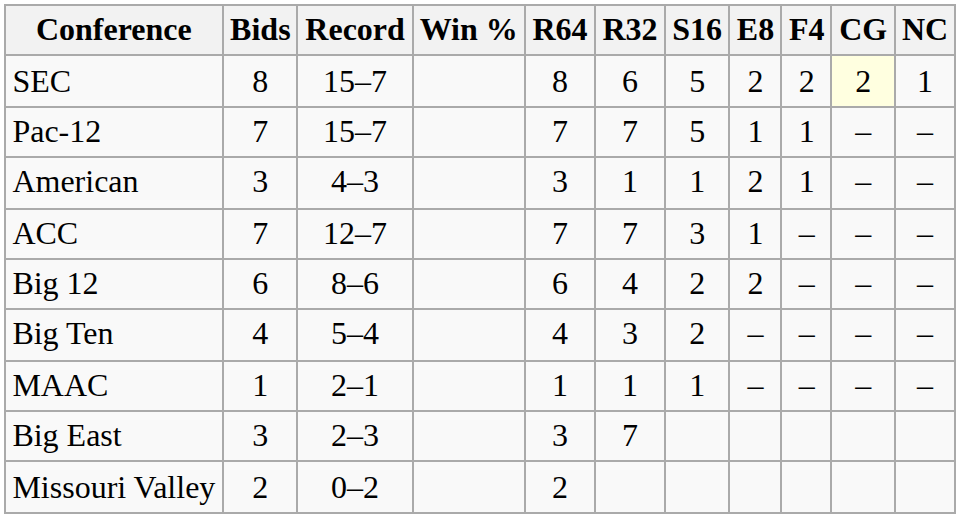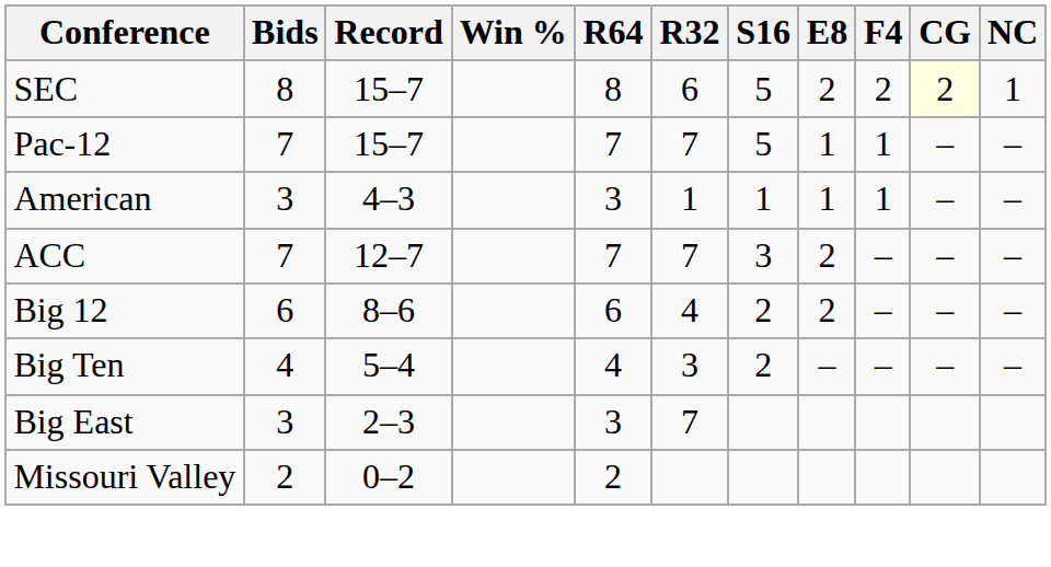American | E8: 2 -> 1
ACC | E8: 1 -> 2
- row: MAAC | 1 | 2–1 | 1 | 1 | 1 | – | – | – | –
